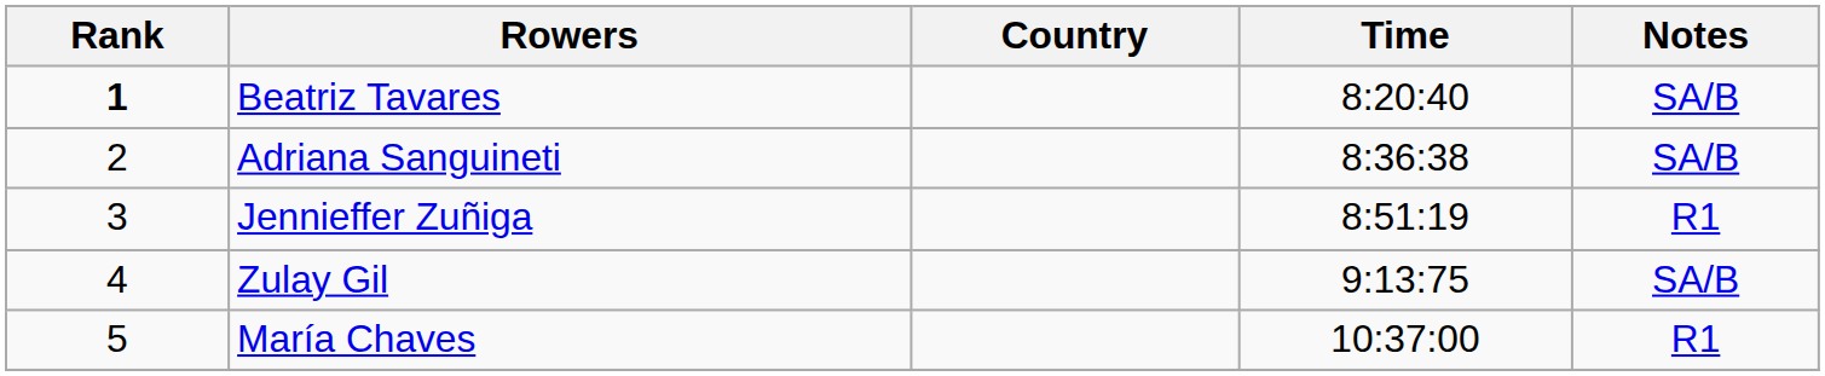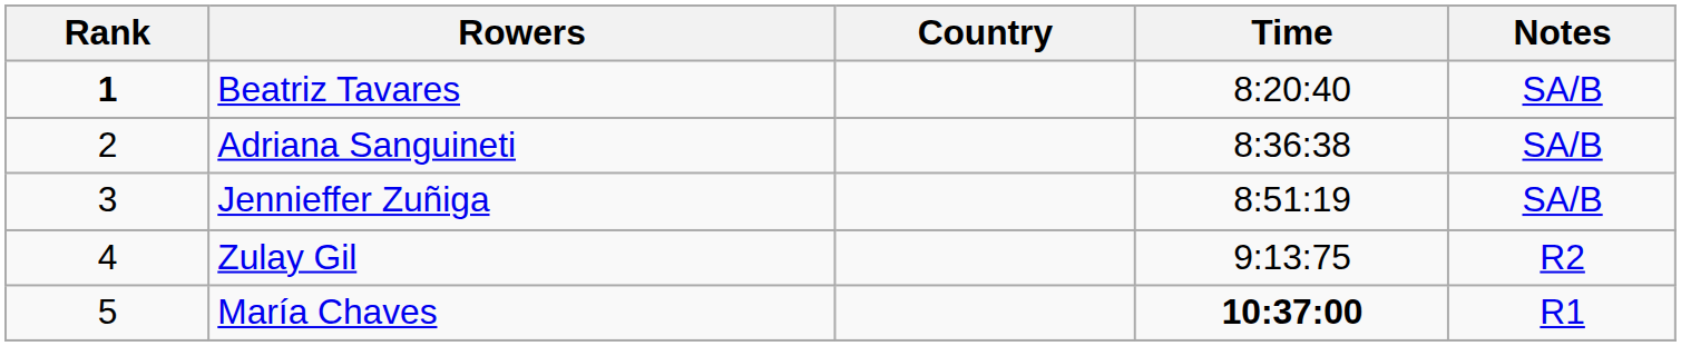Jennieffer Zuñiga | Notes: R1 -> SA/B
Zulay Gil | Notes: SA/B -> R2
María Chaves | Time: normal -> bold
